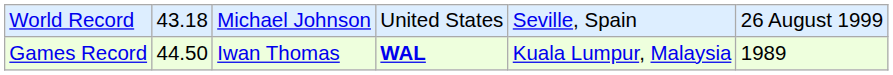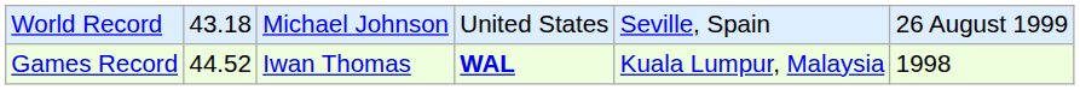Games Record | column 2: 44.50 -> 44.52
Games Record | column 6: 1989 -> 1998
